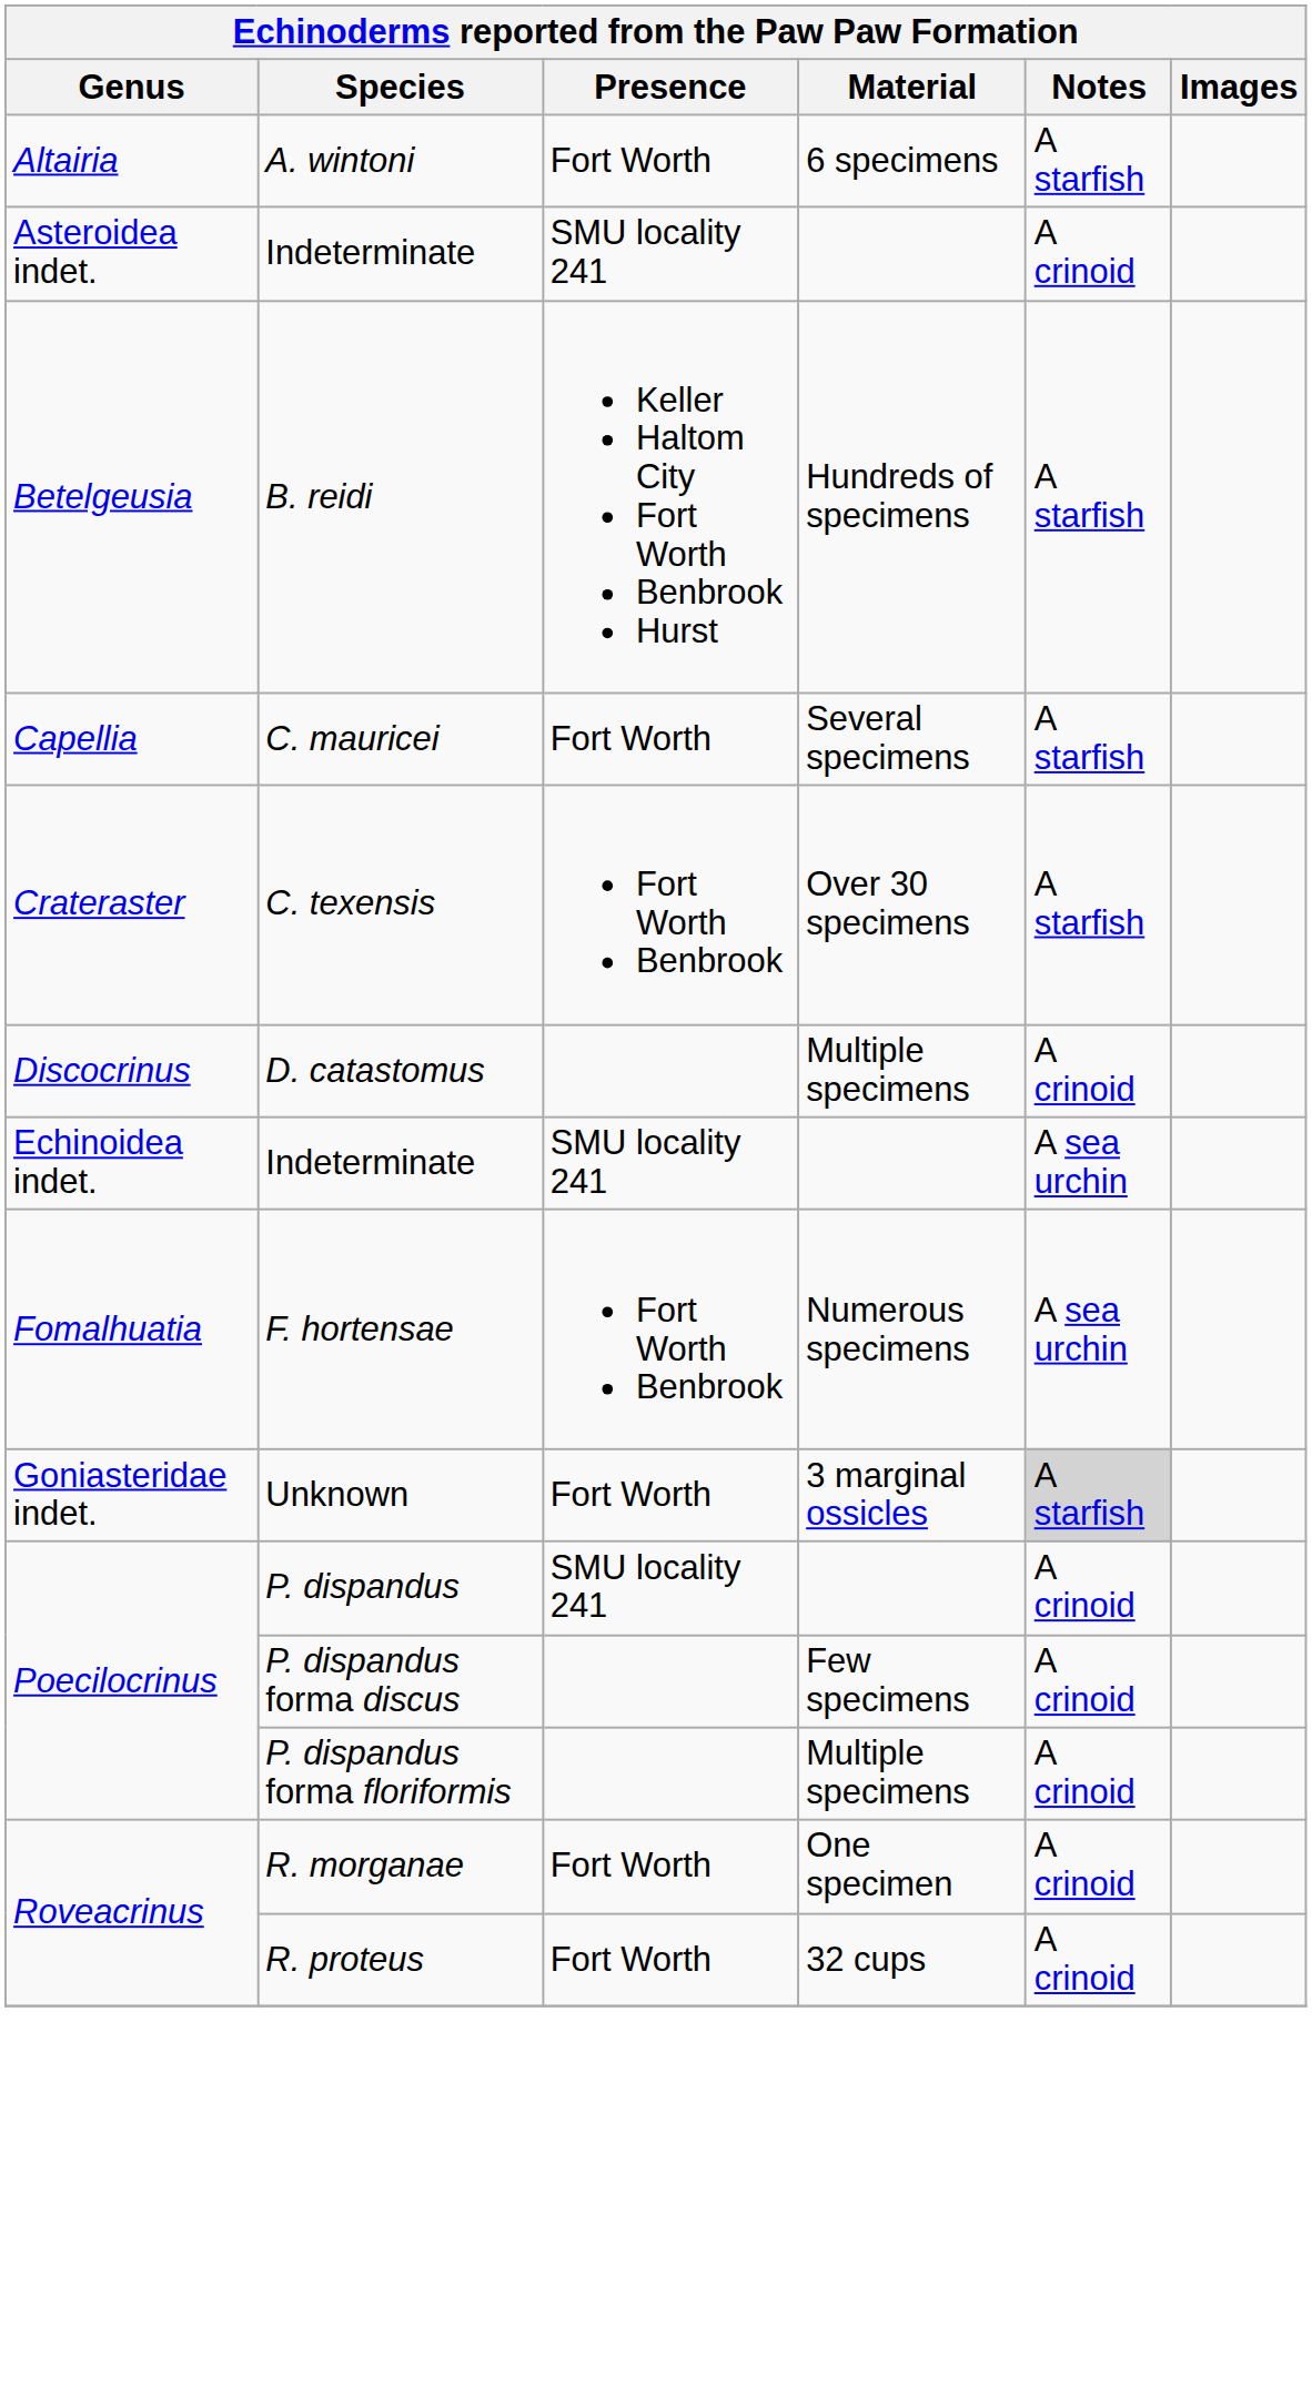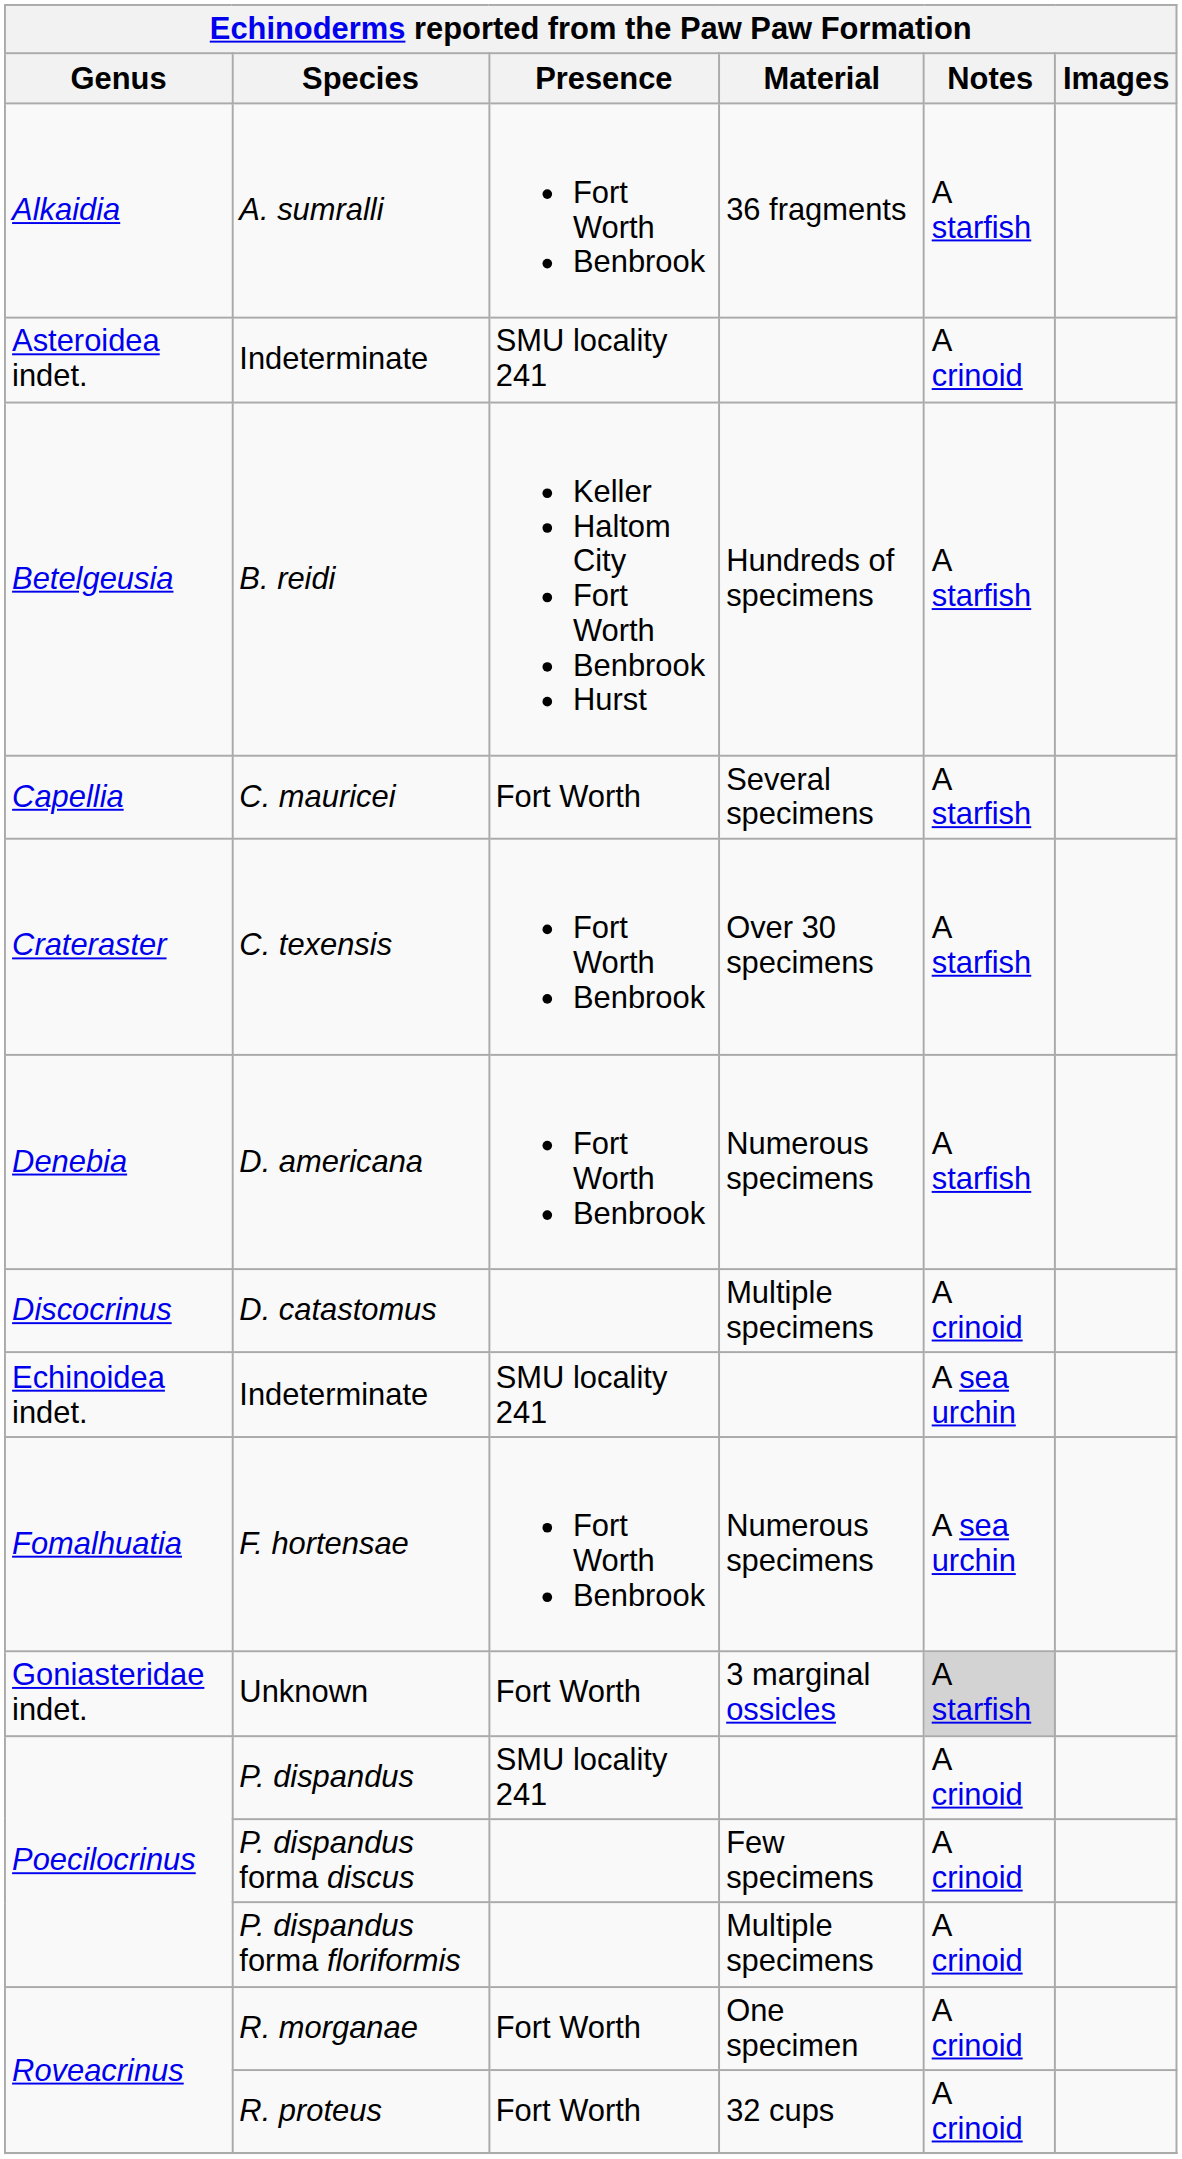+ row: Alkaidia | A. sumralli | Fort Worth Benbrook | 36 fragments | A starfish
- row: Altairia | A. wintoni | Fort Worth | 6 specimens | A starfish
+ row: Denebia | D. americana | Fort Worth Benbrook | Numerous specimens | A starfish
